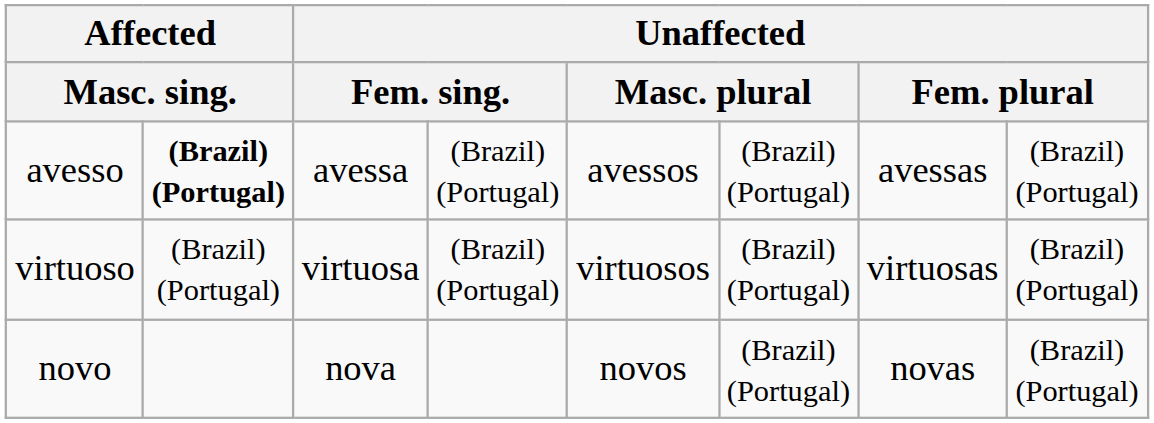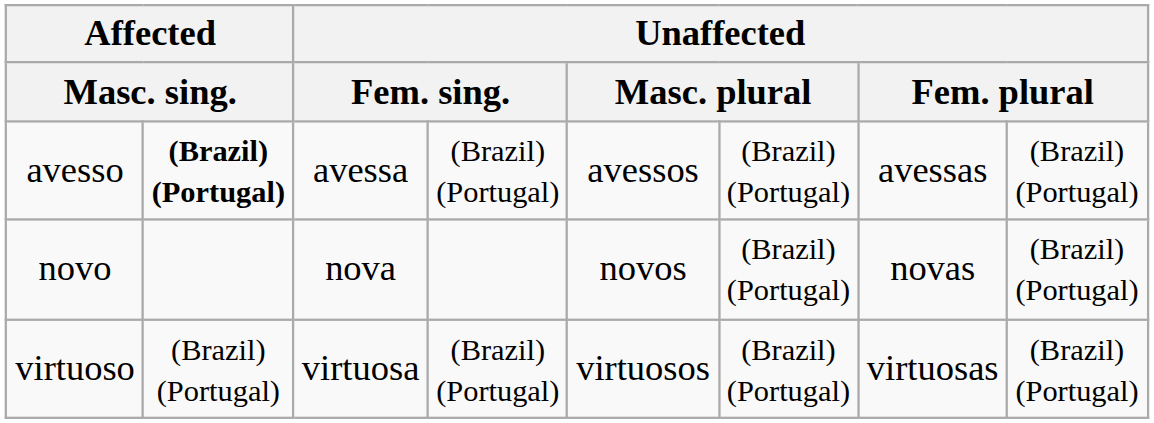rows swapped: novo <-> virtuoso
